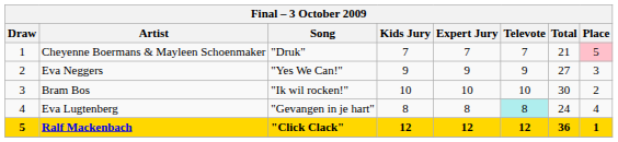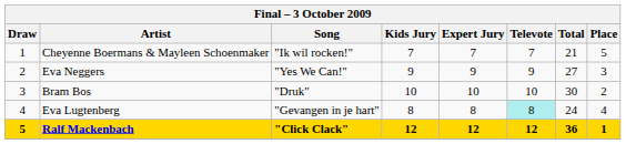Cheyenne Boermans & Mayleen Schoenmaker | Song: "Druk" -> "Ik wil rocken!"
Cheyenne Boermans & Mayleen Schoenmaker | Place: pink background -> no background
Bram Bos | Song: "Ik wil rocken!" -> "Druk"
